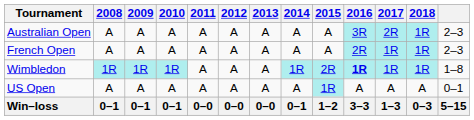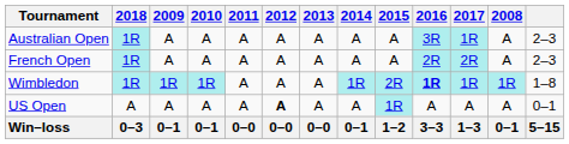columns swapped: 2008 <-> 2018
Australian Open | 2017: 2R -> 1R
French Open | 2017: 1R -> 2R
US Open | 2012: normal -> bold
